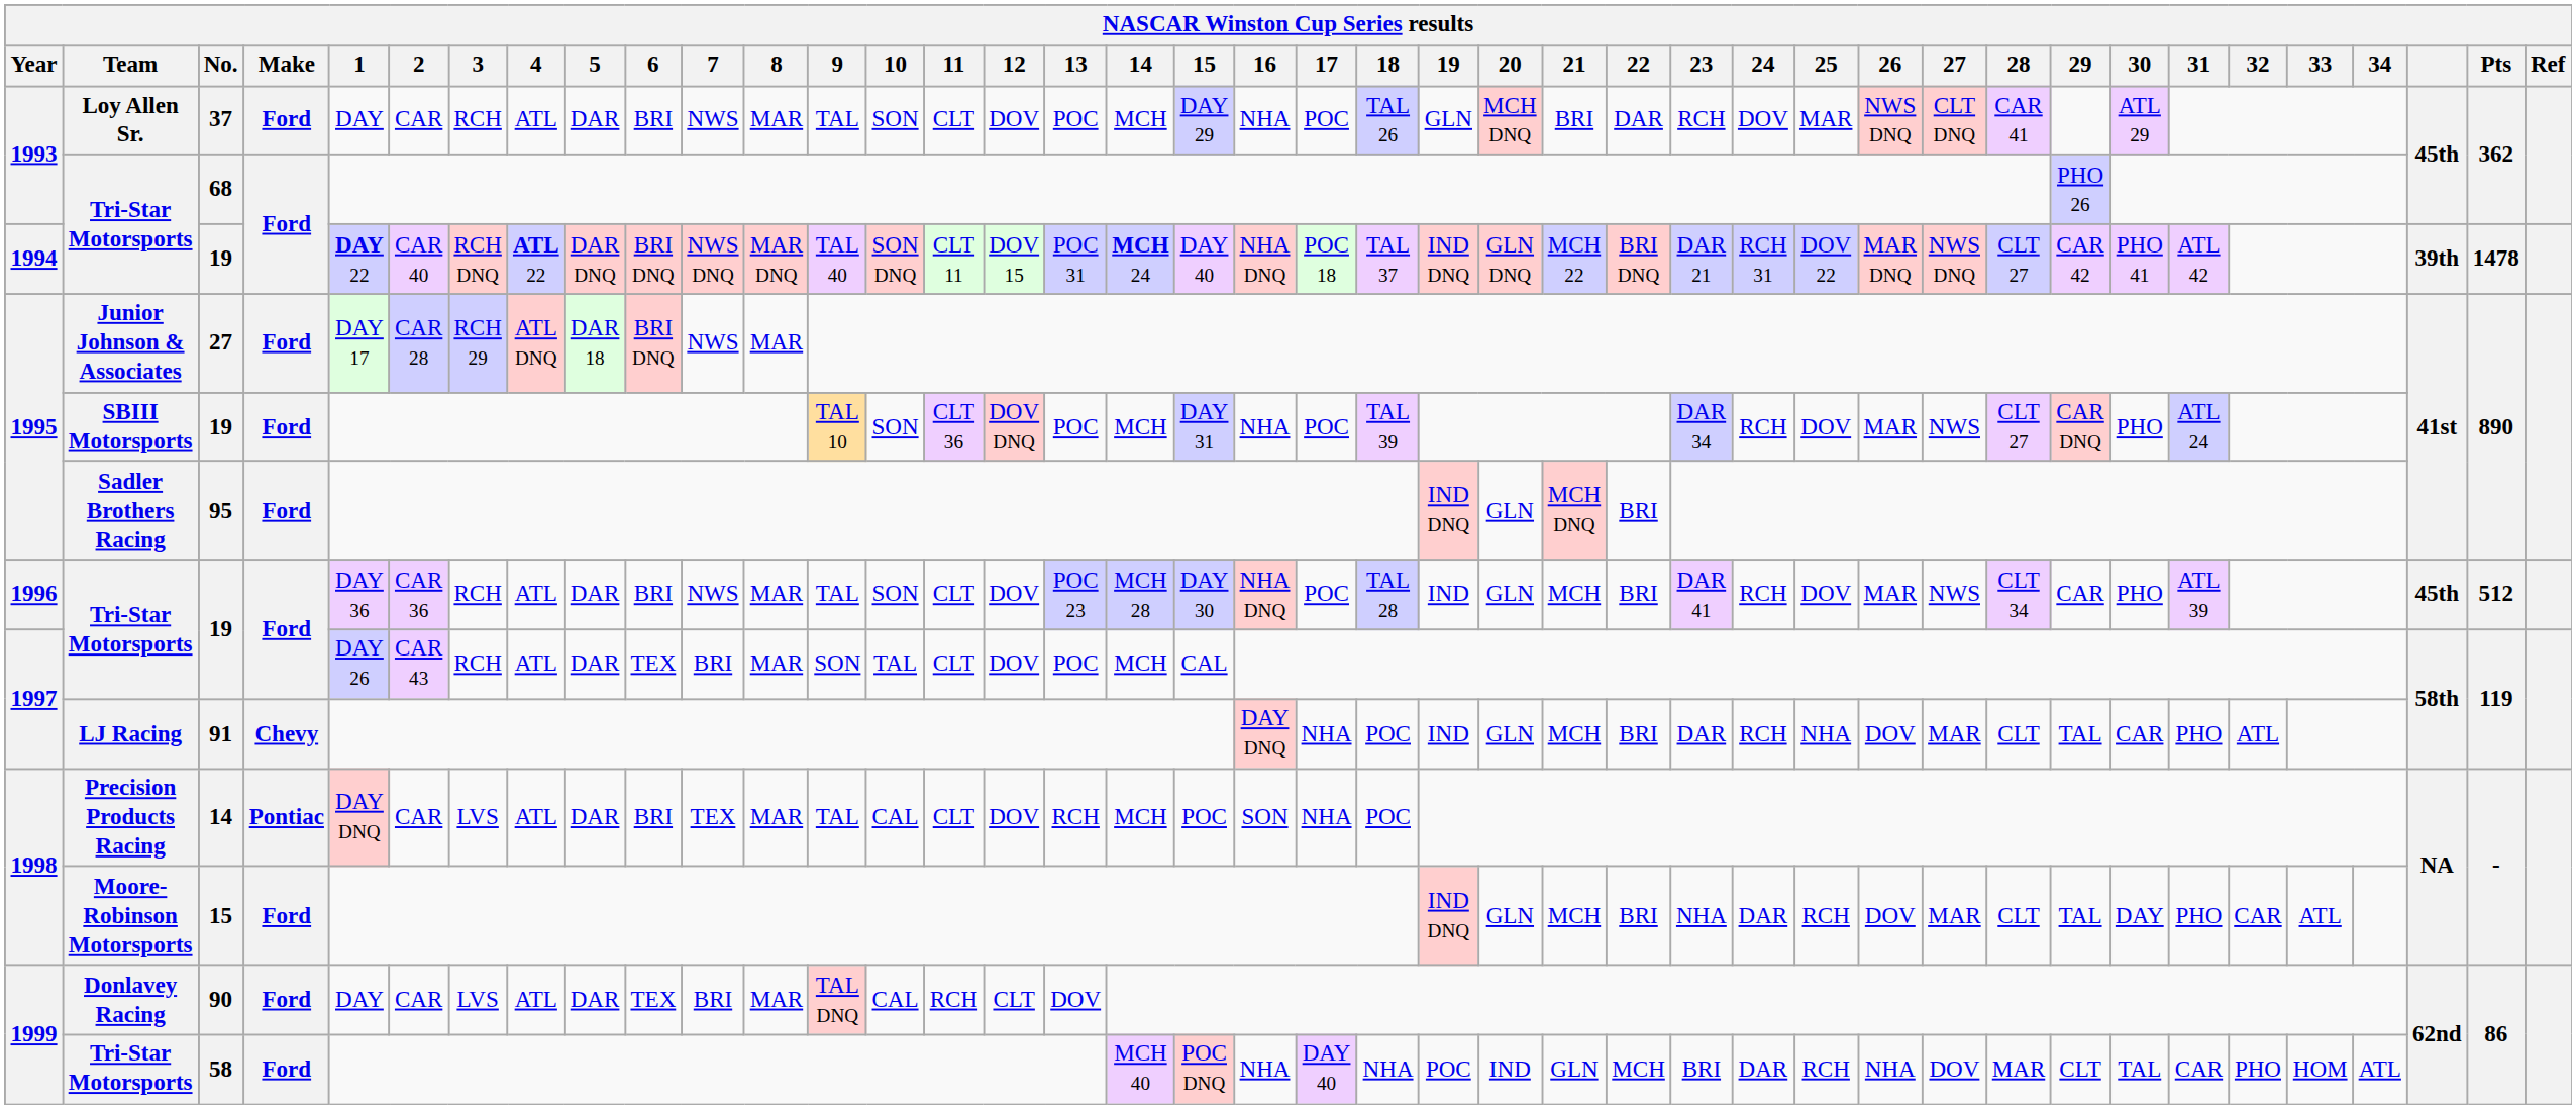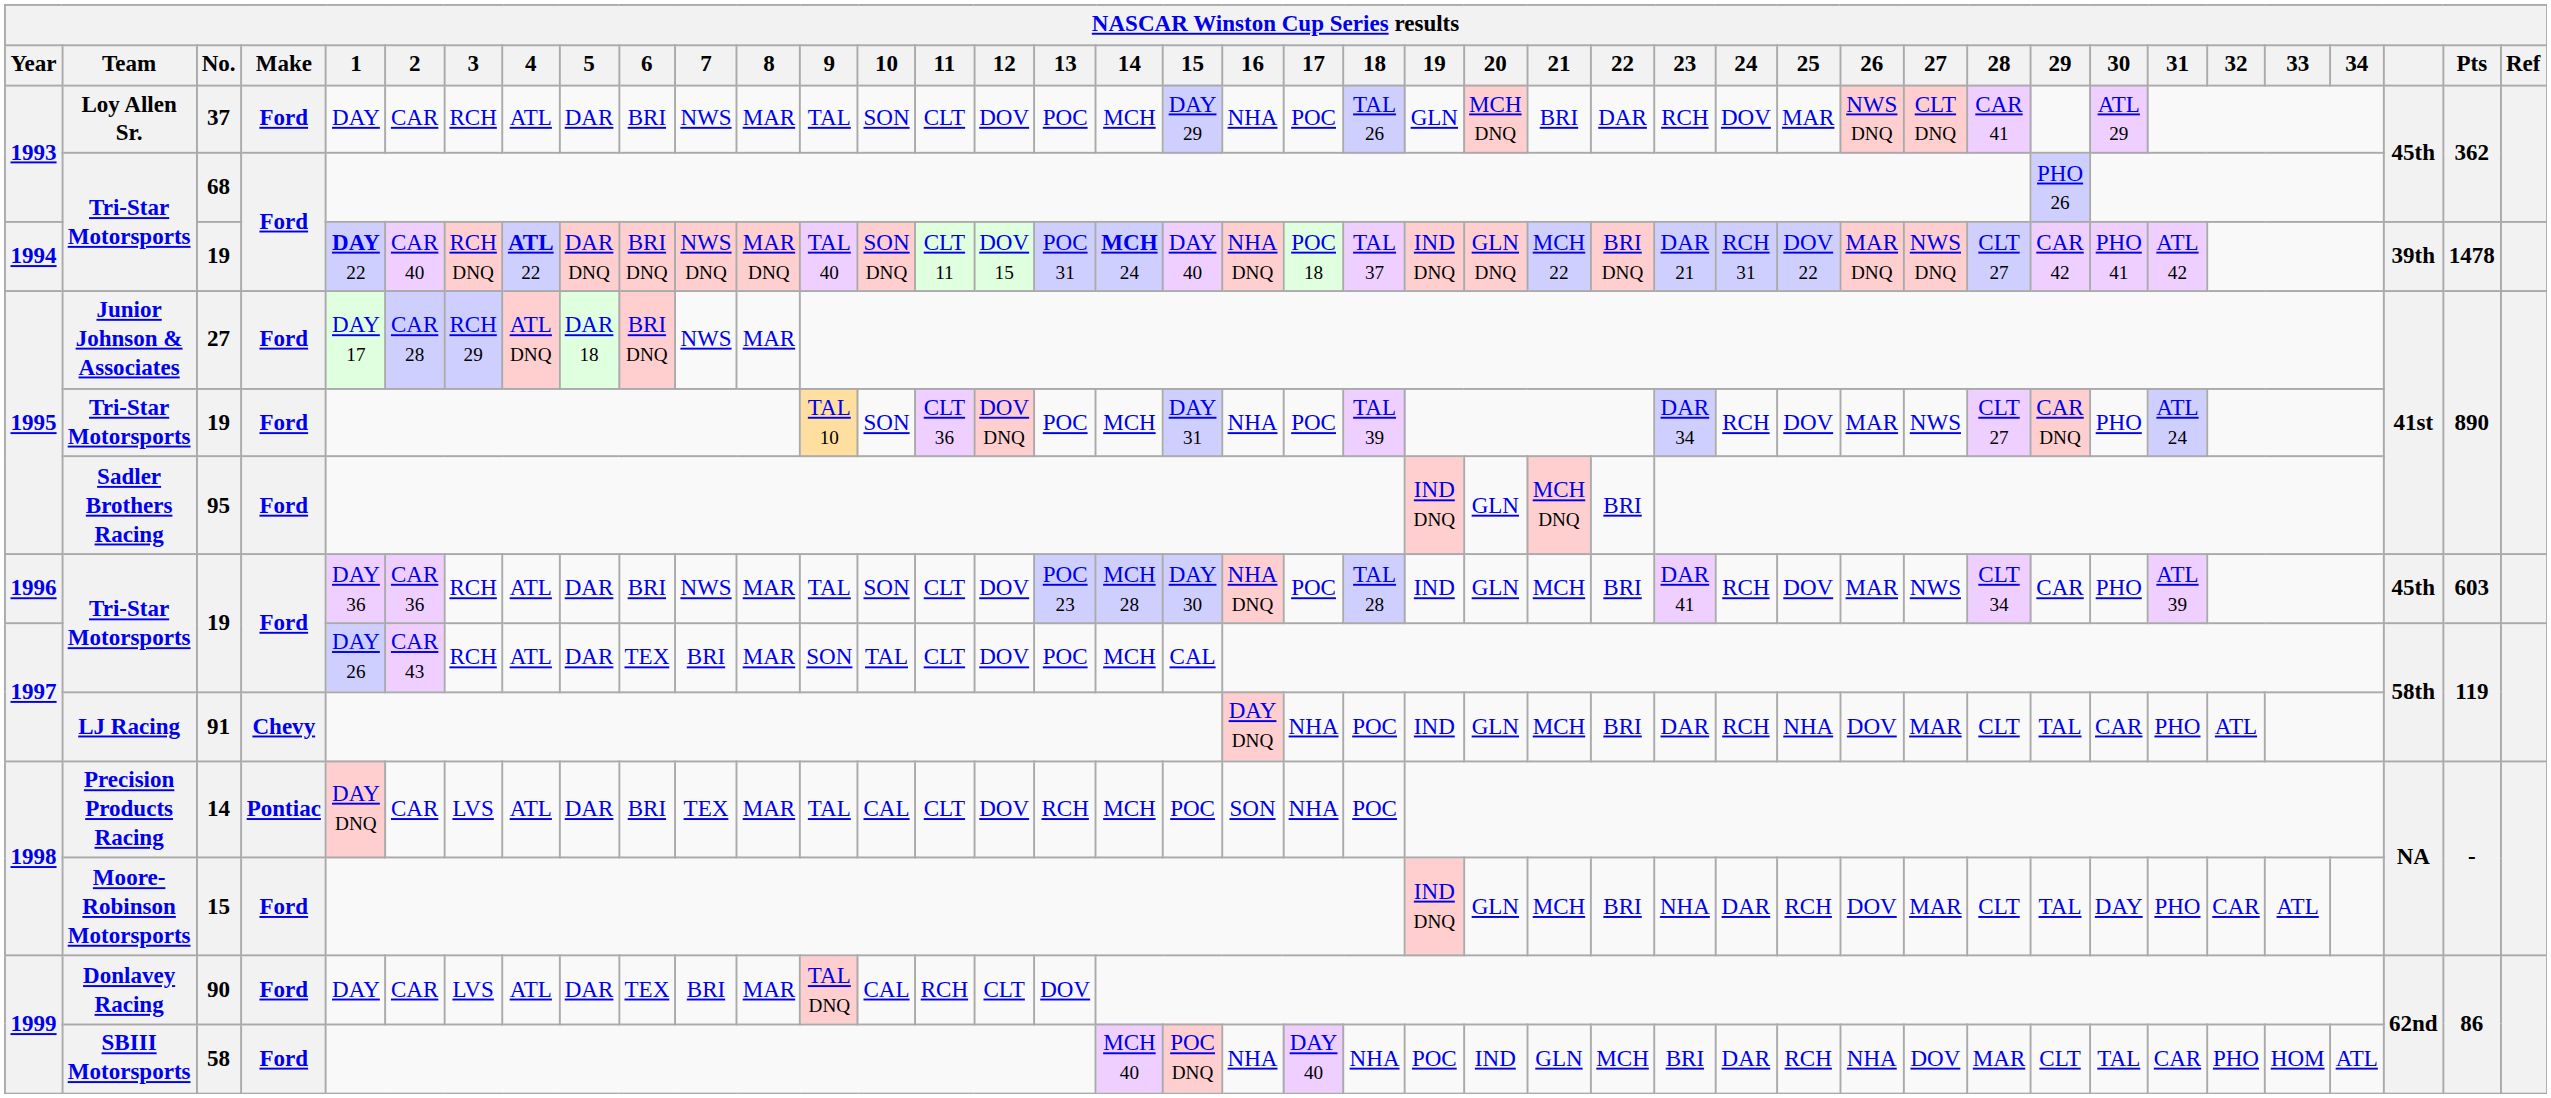1995 / 19 | Team: SBIII Motorsports -> Tri-Star Motorsports
1996 / 19 | Pts: 512 -> 603
58 | Team: Tri-Star Motorsports -> SBIII Motorsports
